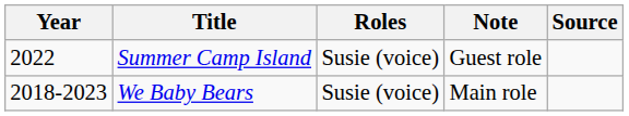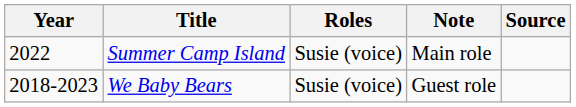Summer Camp Island | Note: Guest role -> Main role
We Baby Bears | Note: Main role -> Guest role
